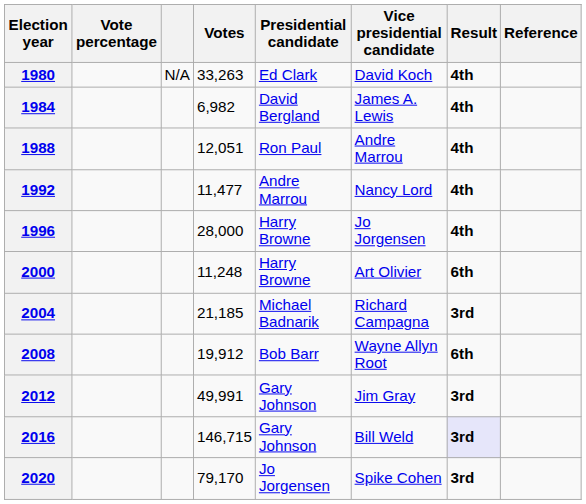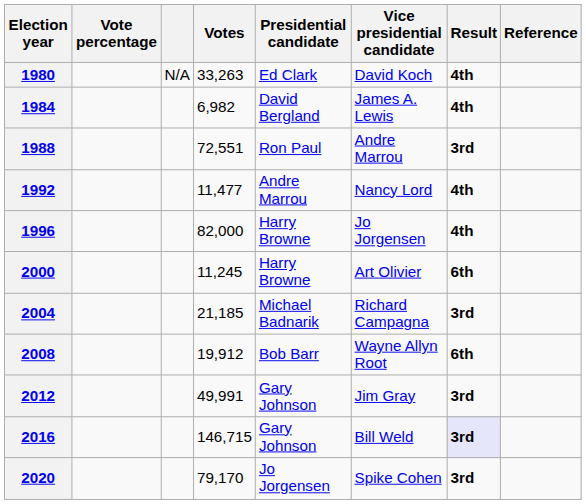1988 | Votes: 12,051 -> 72,551
1988 | Result: 4th -> 3rd
1996 | Votes: 28,000 -> 82,000
2000 | Votes: 11,248 -> 11,245
